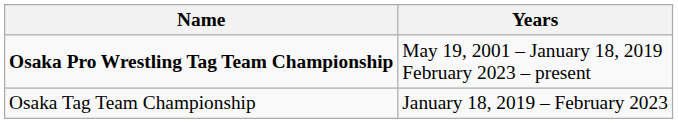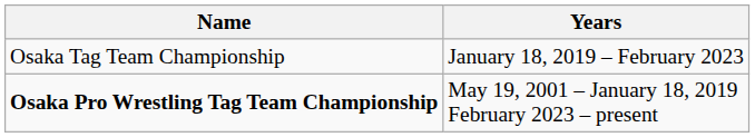rows swapped: Osaka Pro Wrestling Tag Team Championship <-> Osaka Tag Team Championship
